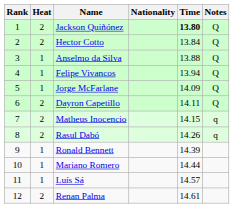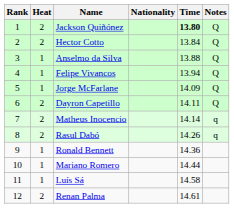Matheus Inocencio | Time: 14.15 -> 14.14
Ronald Bennett | Time: 14.39 -> 14.36
Luís Sá | Time: 14.57 -> 14.58
